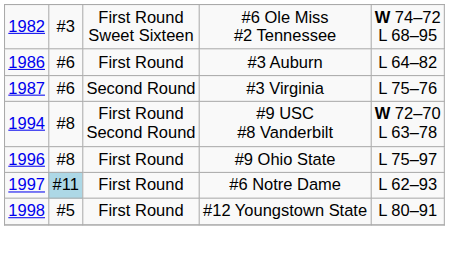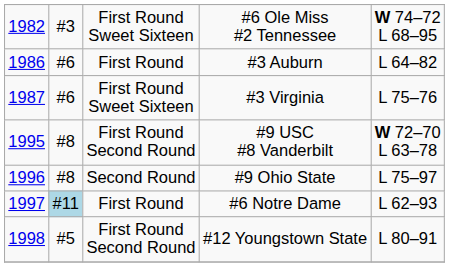#3 Virginia | column 3: Second Round -> First Round Sweet Sixteen
#9 USC #8 Vanderbilt | column 1: 1994 -> 1995
#9 Ohio State | column 3: First Round -> Second Round
#12 Youngstown State | column 3: First Round -> First Round Second Round
